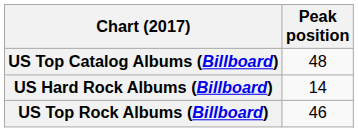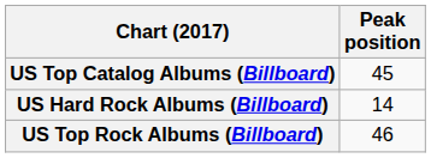US Top Catalog Albums (Billboard) | Peak position: 48 -> 45
